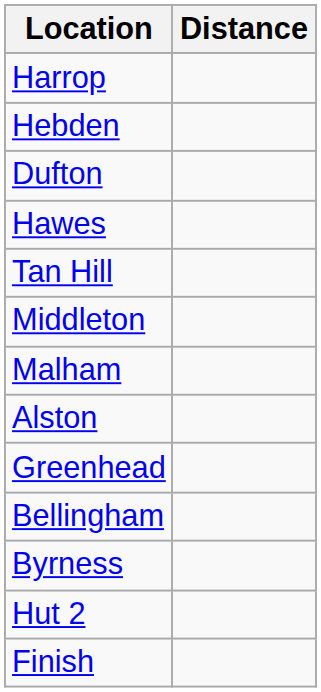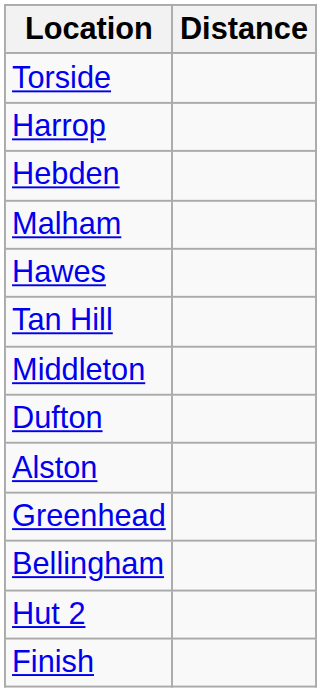+ row: Torside
rows swapped: Malham <-> Dufton
- row: Byrness
